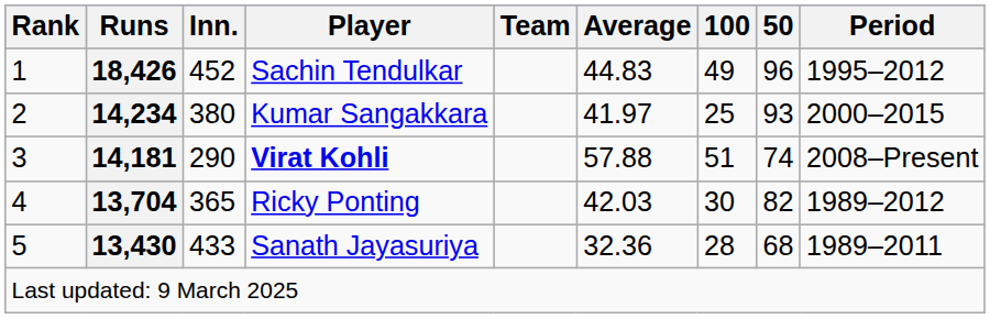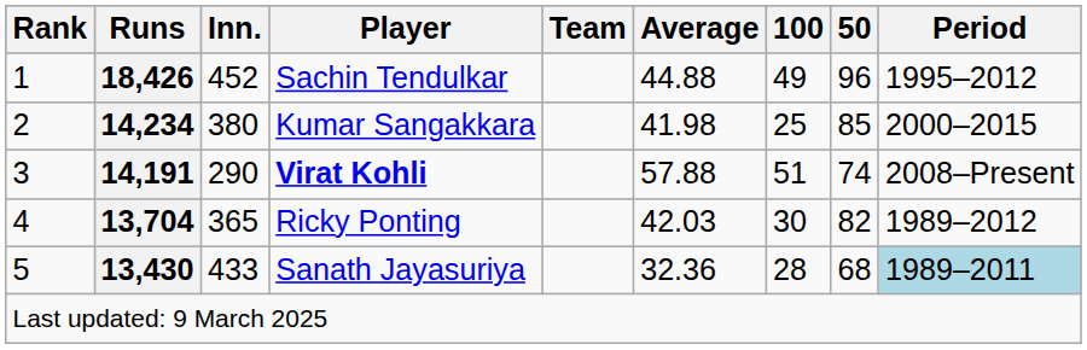Sachin Tendulkar | Average: 44.83 -> 44.88
Kumar Sangakkara | Average: 41.97 -> 41.98
Kumar Sangakkara | 50: 93 -> 85
Virat Kohli | Runs: 14,181 -> 14,191
Sanath Jayasuriya | Period: no background -> lightblue background
